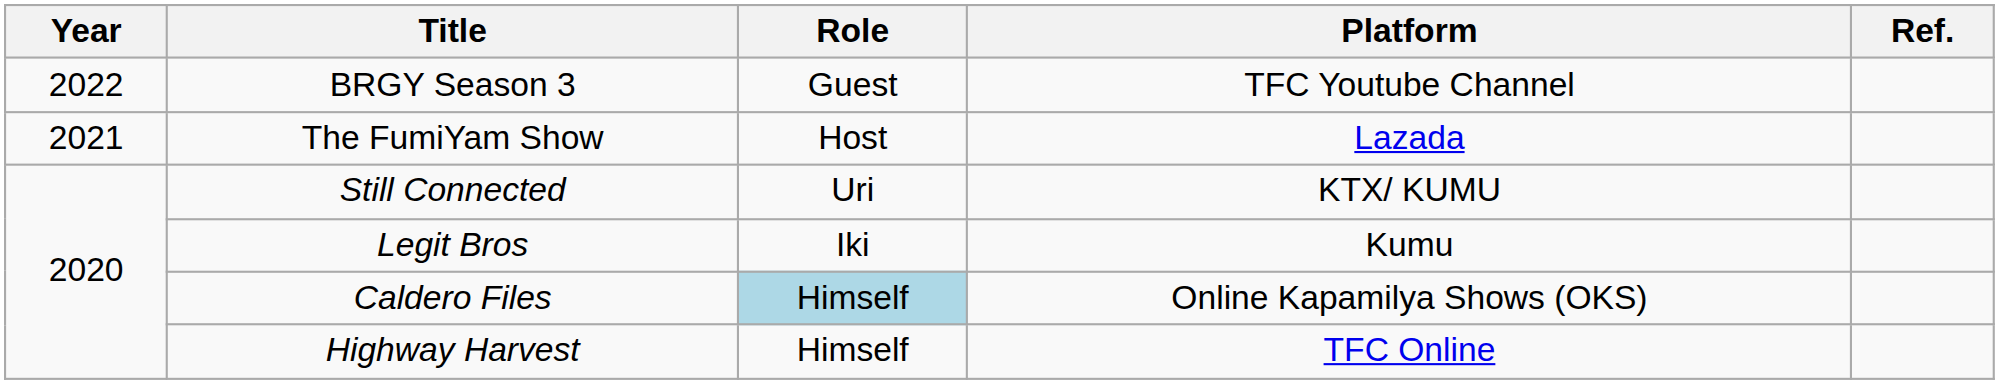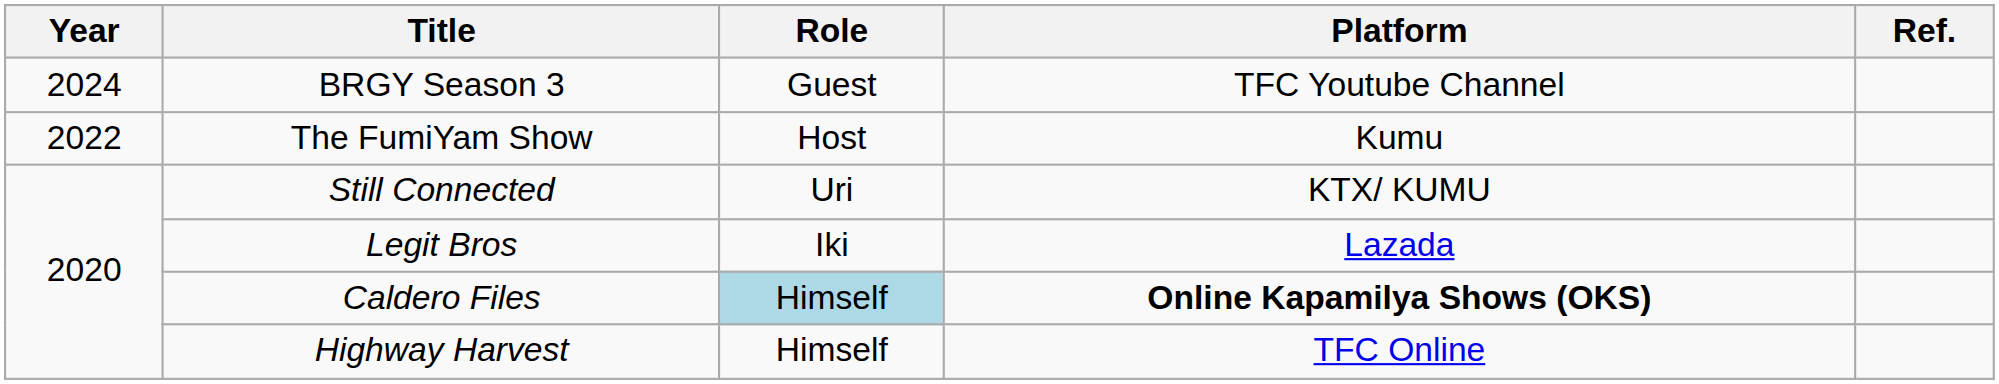BRGY Season 3 | Year: 2022 -> 2024
The FumiYam Show | Year: 2021 -> 2022
The FumiYam Show | Platform: Lazada -> Kumu
Legit Bros | Platform: Kumu -> Lazada
Caldero Files | Platform: normal -> bold
